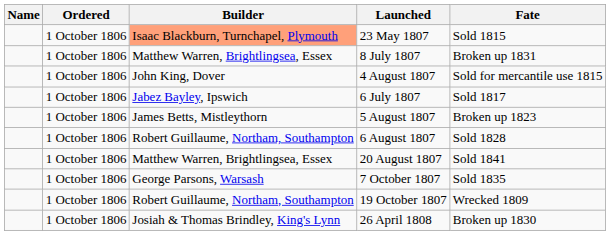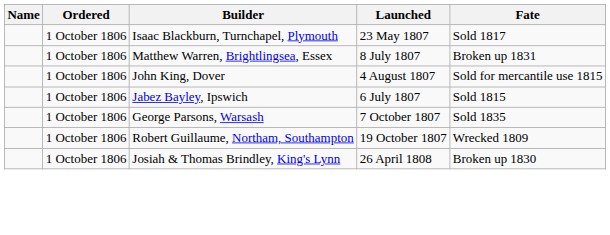23 May 1807 | Builder: lightsalmon background -> no background
23 May 1807 | Fate: Sold 1815 -> Sold 1817
6 July 1807 | Fate: Sold 1817 -> Sold 1815
- row: 1 October 1806 | James Betts, Mistleythorn | 5 August 1807 | Broken up 1823
- row: 1 October 1806 | Robert Guillaume, Northam, Southampton | 6 August 1807 | Sold 1828
- row: 1 October 1806 | Matthew Warren, Brightlingsea, Essex | 20 August 1807 | Sold 1841
